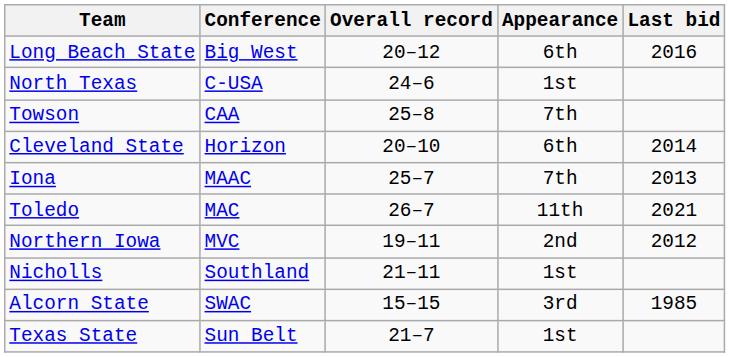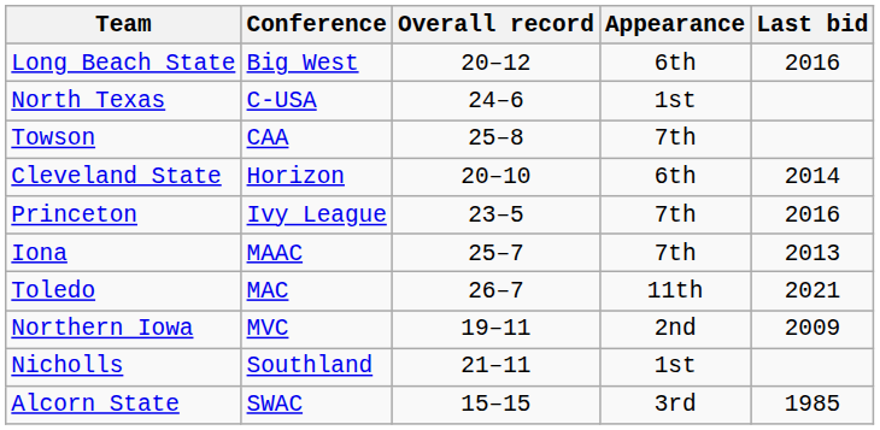+ row: Princeton | Ivy League | 23–5 | 7th | 2016
Northern Iowa | Last bid: 2012 -> 2009
- row: Texas State | Sun Belt | 21–7 | 1st
